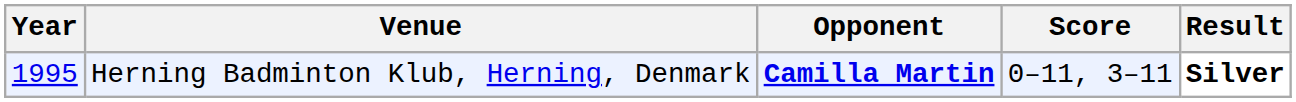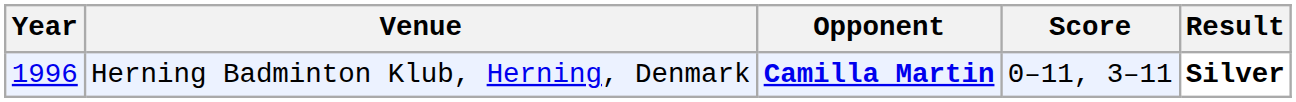Herning Badminton Klub, Herning, Denmark | Year: 1995 -> 1996
